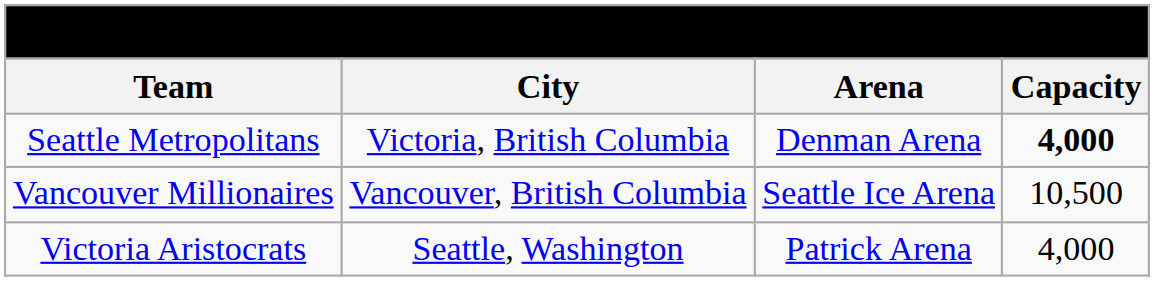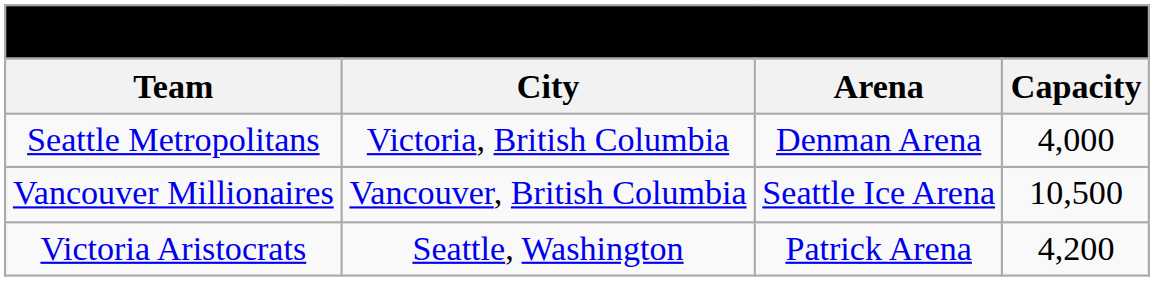Seattle Metropolitans | Capacity: bold -> normal
Victoria Aristocrats | Capacity: 4,000 -> 4,200
